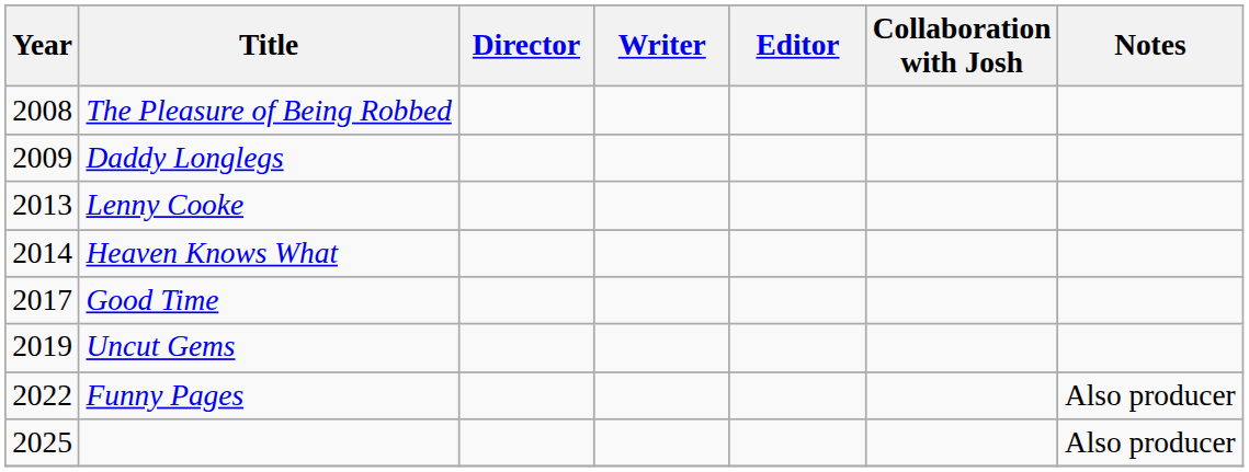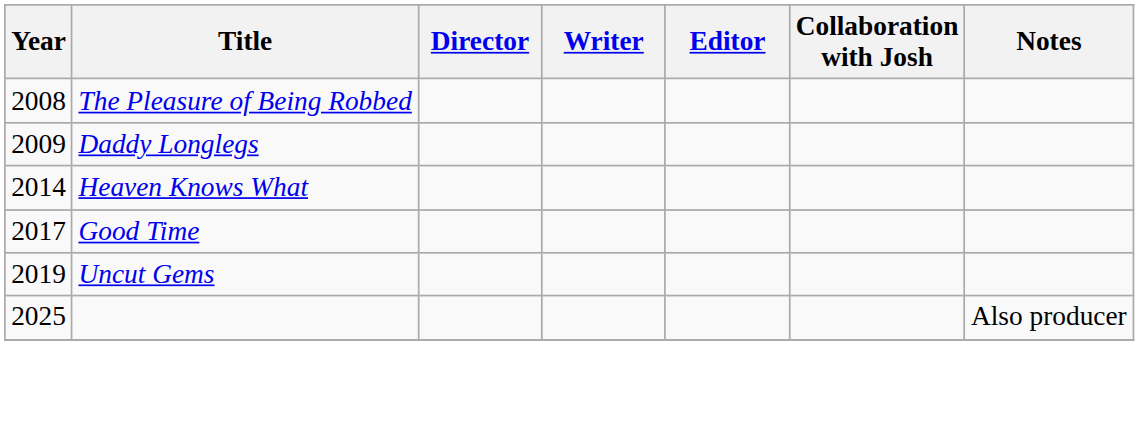- row: 2013 | Lenny Cooke
- row: 2022 | Funny Pages | Also producer
